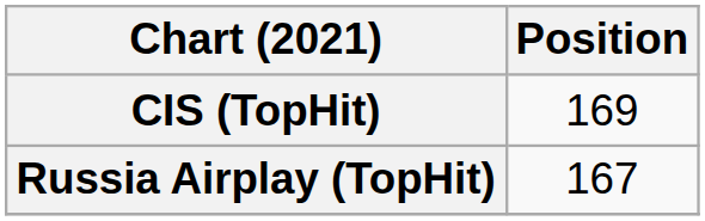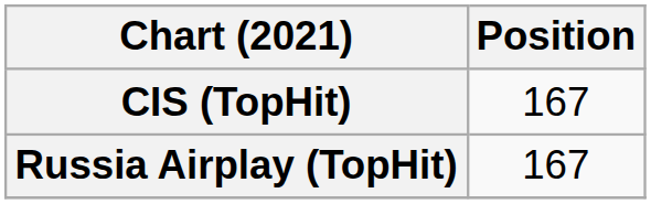CIS (TopHit) | Position: 169 -> 167
